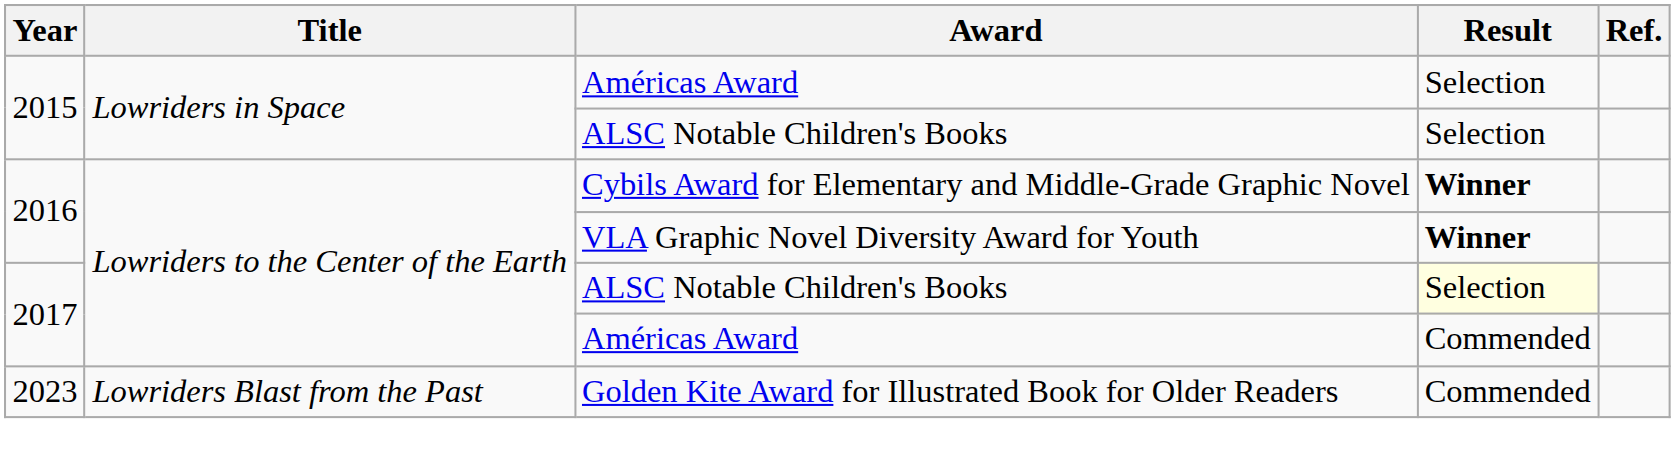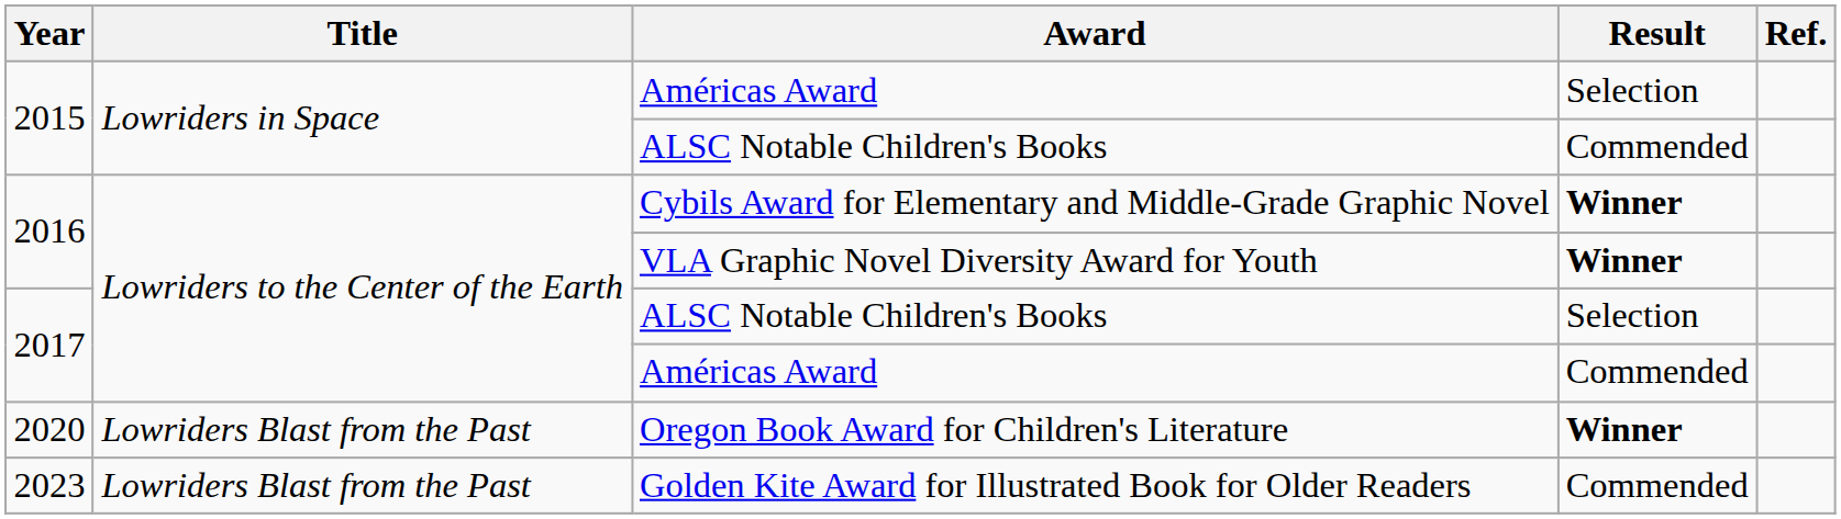2015 / ALSC Notable Children's Books | Result: Selection -> Commended
2017 / ALSC Notable Children's Books | Result: lightyellow background -> no background
+ row: 2020 | Lowriders Blast from the Past | Oregon Book Award for Children's Literature | Winner
